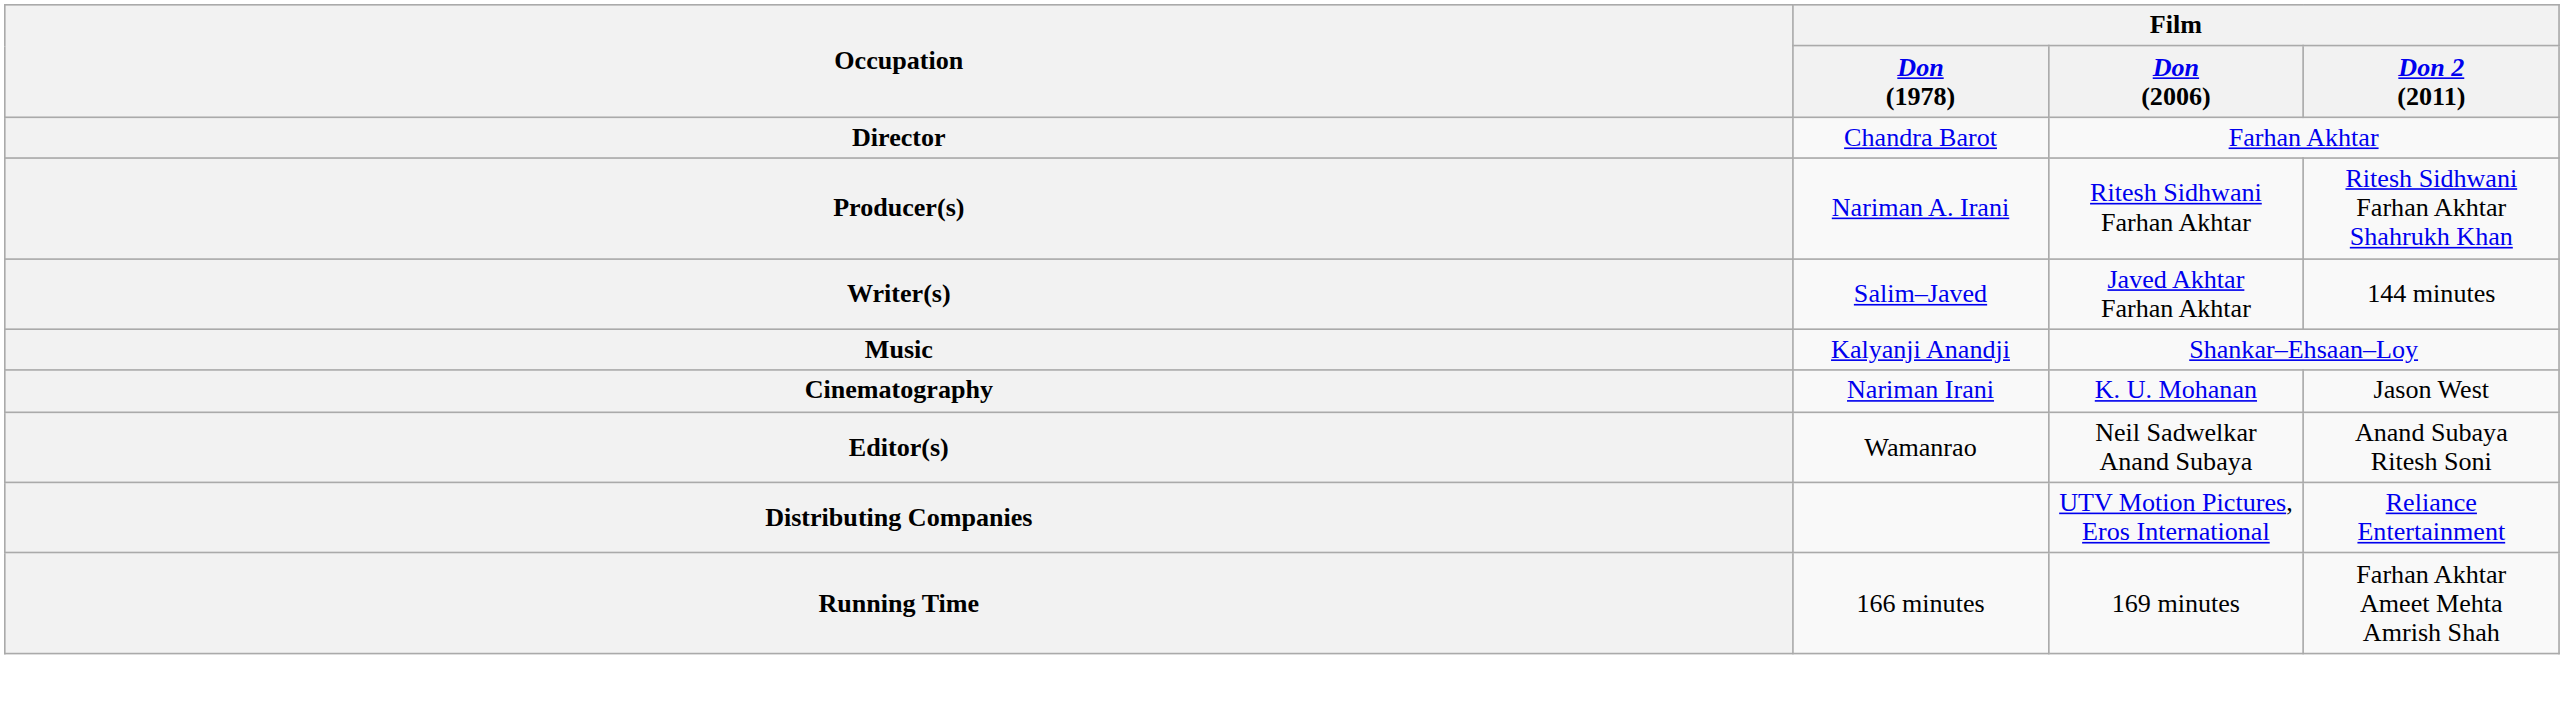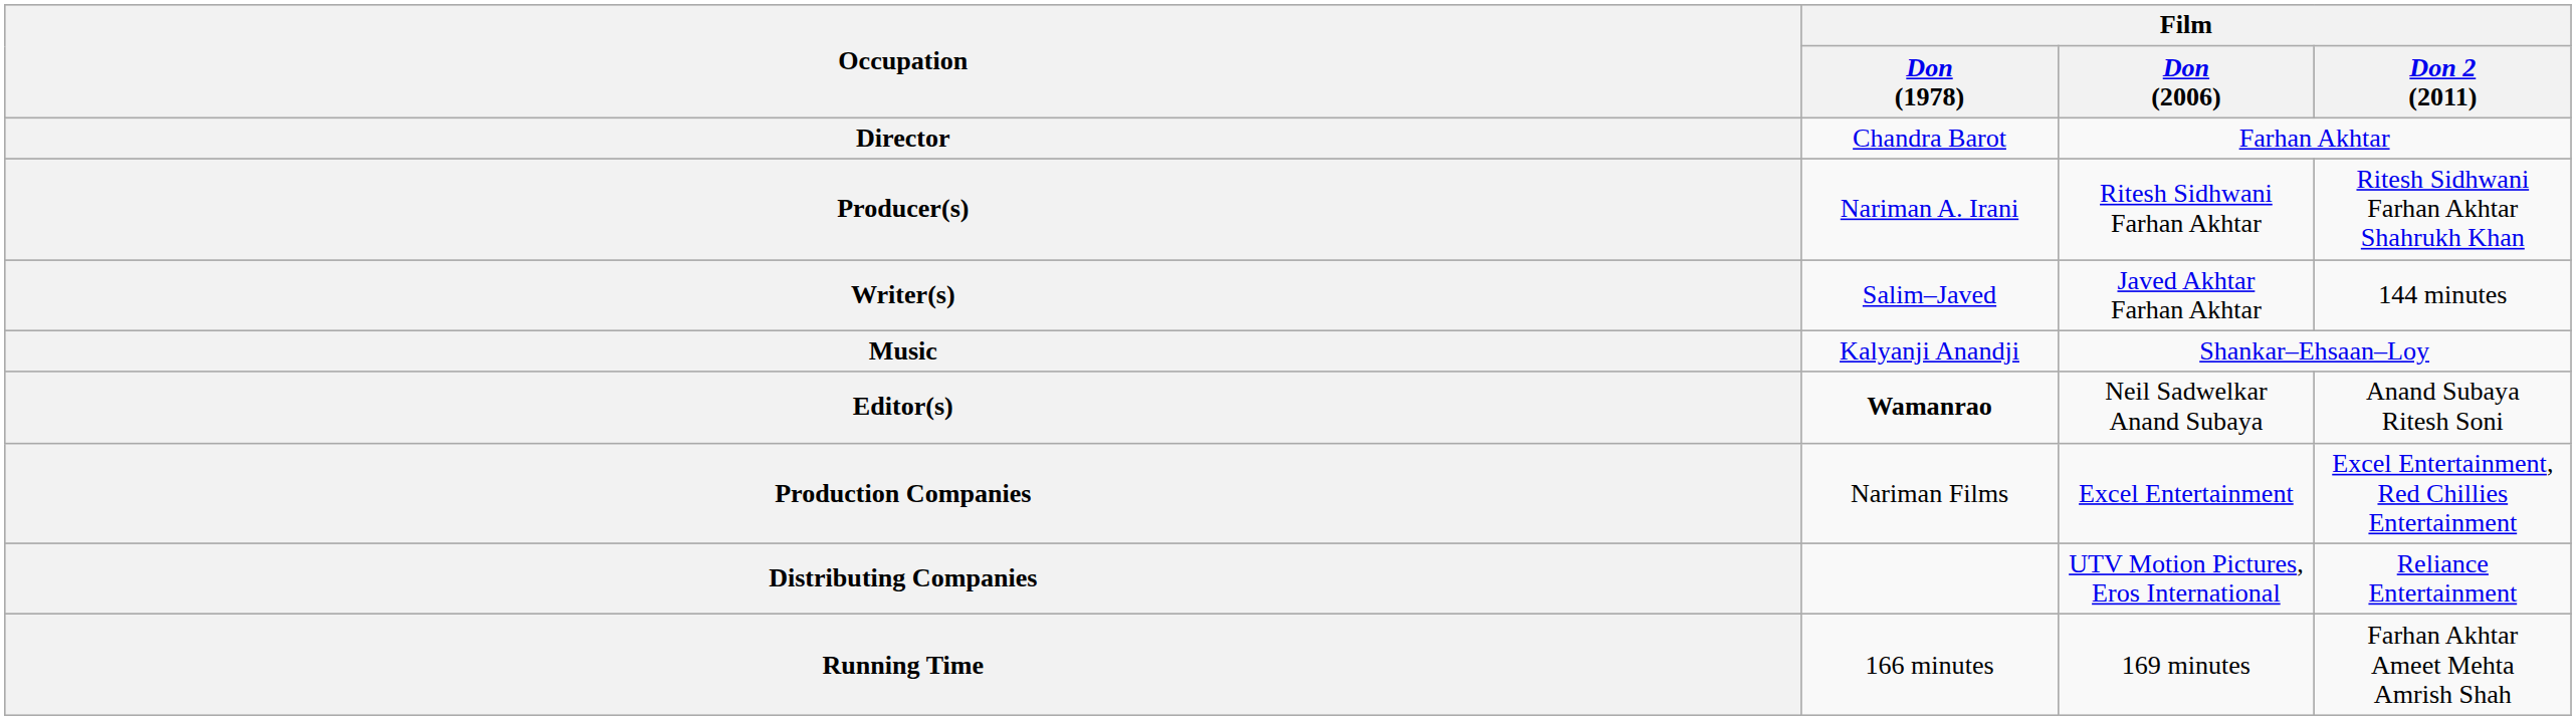- row: Cinematography | Nariman Irani | K. U. Mohanan | Jason West
Editor(s) | Film / Don (1978): normal -> bold
+ row: Production Companies | Nariman Films | Excel Entertainment | Excel Entertainment, Red Chillies Entertainment
